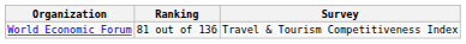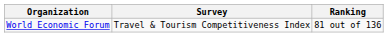columns swapped: Survey <-> Ranking
